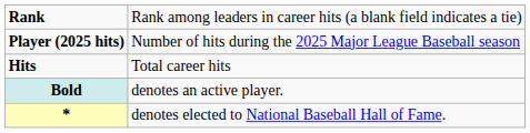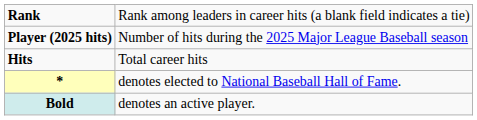rows swapped: * <-> Bold
